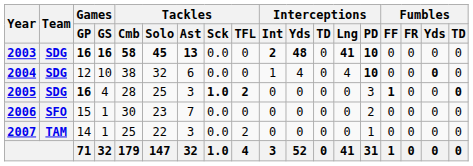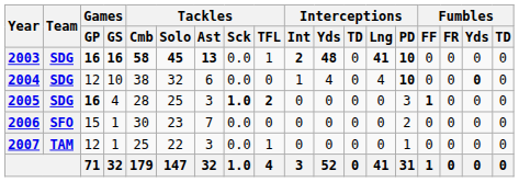2003 | Tackles / TFL: 0 -> 1
2005 | Fumbles / TD: bold -> normal
2007 | Games / GP: 14 -> 12
2007 | Tackles / TFL: 2 -> 1
